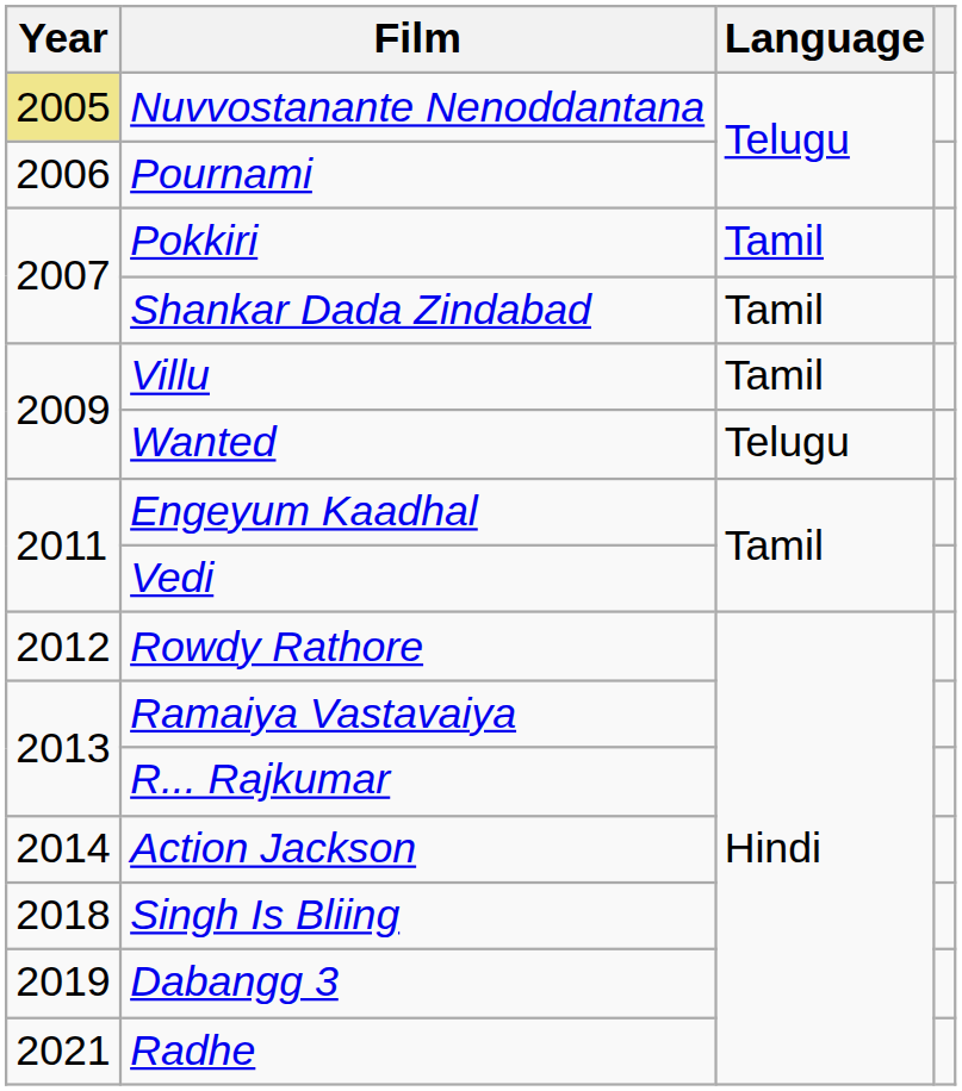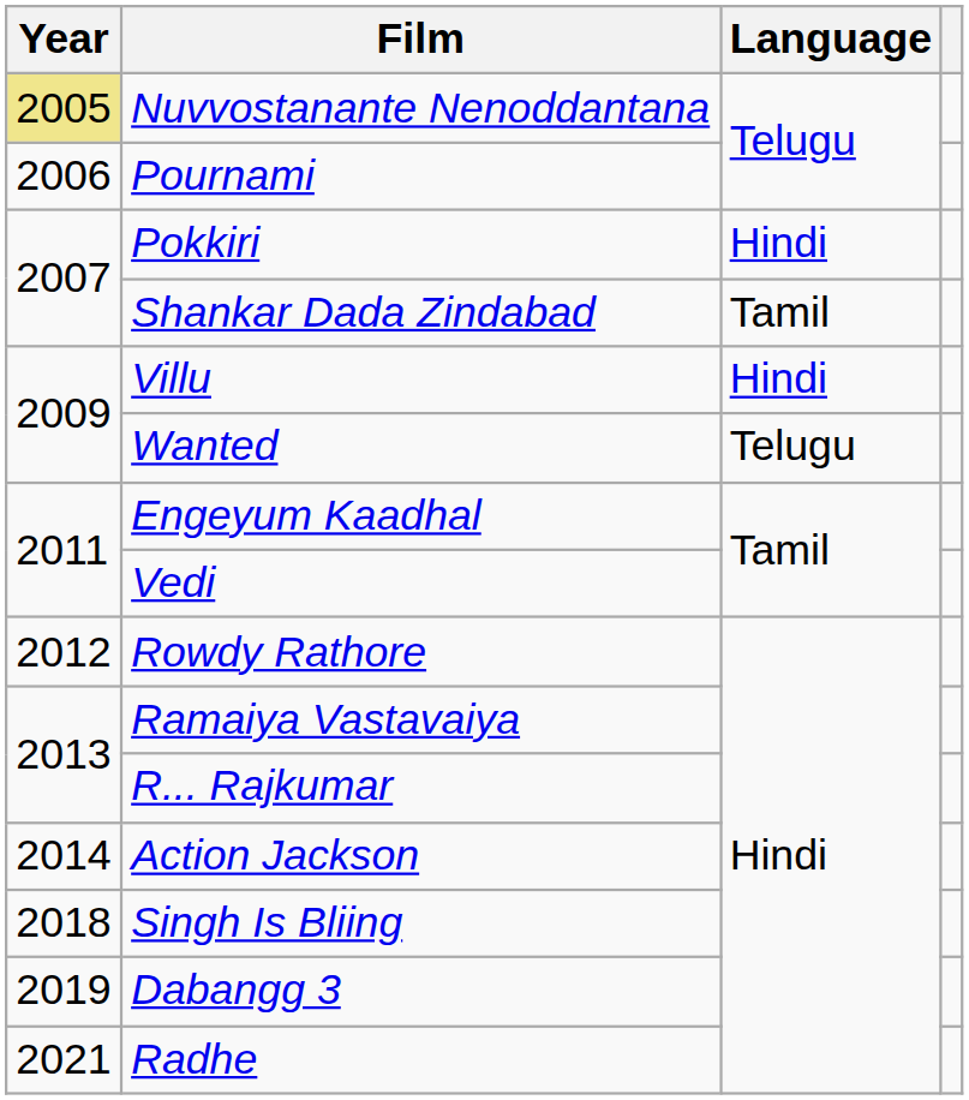Pokkiri | Language: Tamil -> Hindi
Villu | Language: Tamil -> Hindi
